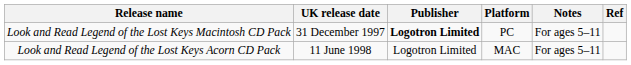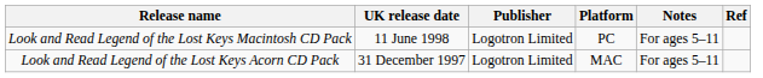Look and Read Legend of the Lost Keys Macintosh CD Pack | UK release date: 31 December 1997 -> 11 June 1998
Look and Read Legend of the Lost Keys Macintosh CD Pack | Publisher: bold -> normal
Look and Read Legend of the Lost Keys Acorn CD Pack | UK release date: 11 June 1998 -> 31 December 1997
